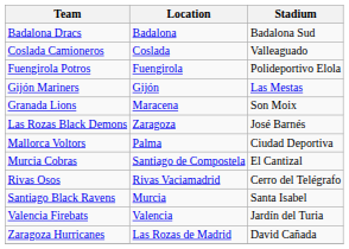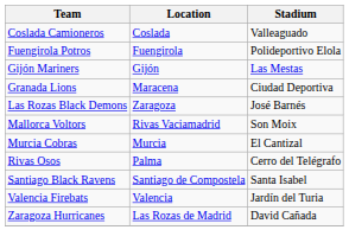- row: Badalona Dracs | Badalona | Badalona Sud
Granada Lions | Stadium: Son Moix -> Ciudad Deportiva
Mallorca Voltors | Location: Palma -> Rivas Vaciamadrid
Mallorca Voltors | Stadium: Ciudad Deportiva -> Son Moix
Murcia Cobras | Location: Santiago de Compostela -> Murcia
Rivas Osos | Location: Rivas Vaciamadrid -> Palma
Santiago Black Ravens | Location: Murcia -> Santiago de Compostela
